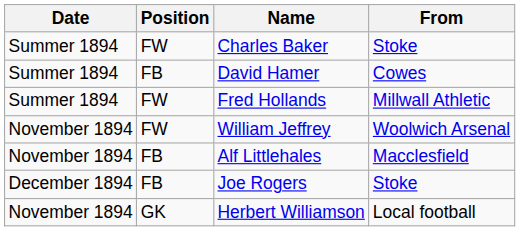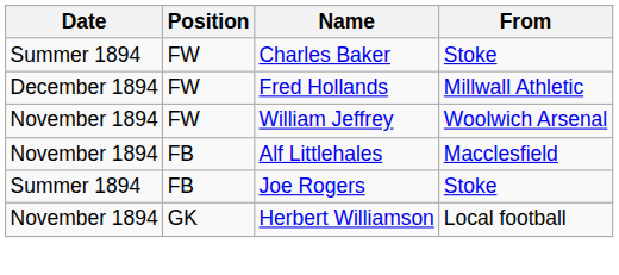- row: Summer 1894 | FB | David Hamer | Cowes
Fred Hollands | Date: Summer 1894 -> December 1894
Joe Rogers | Date: December 1894 -> Summer 1894
